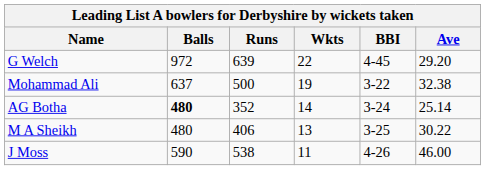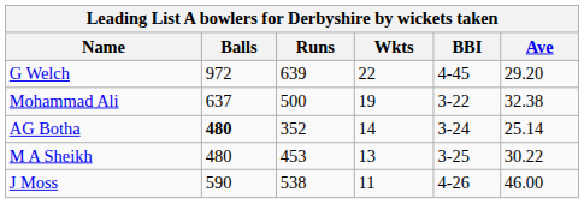M A Sheikh | Runs: 406 -> 453
